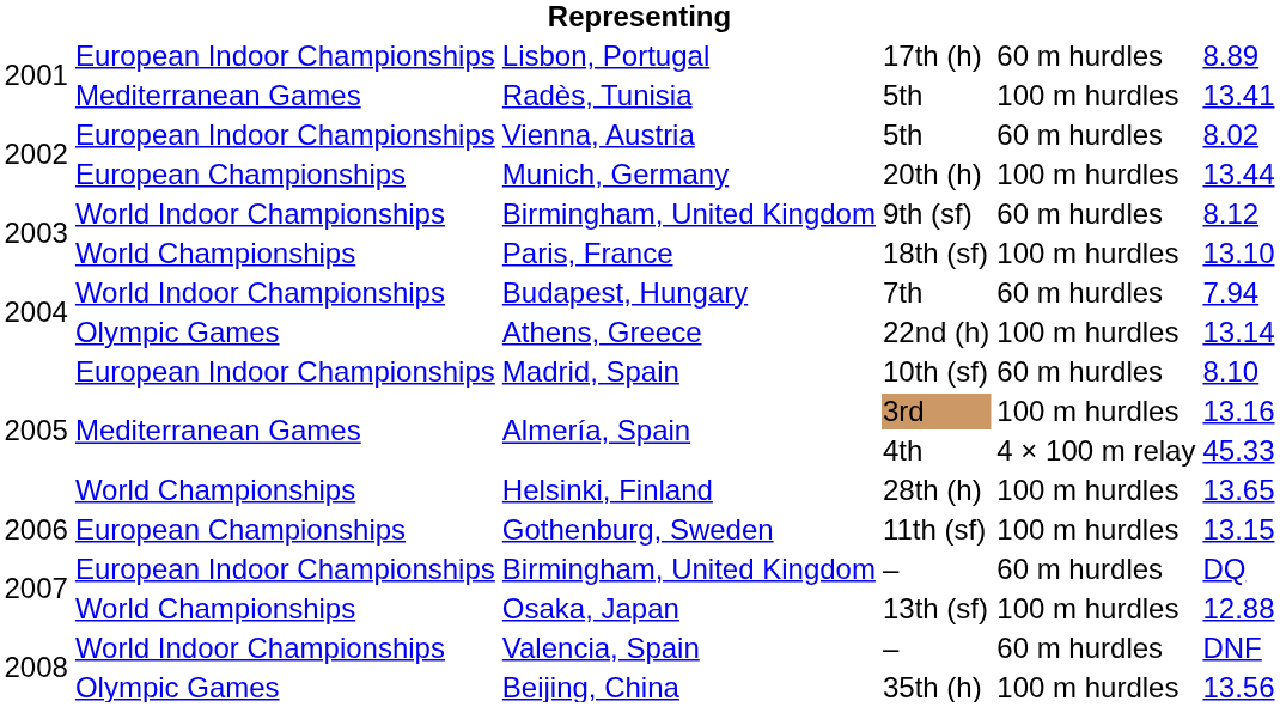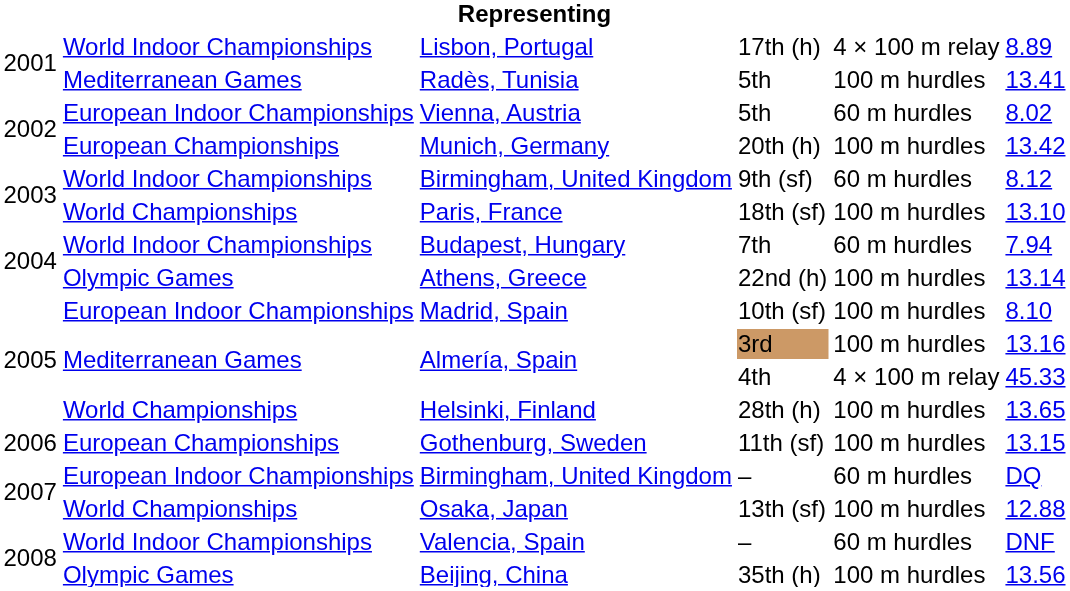Lisbon, Portugal | column 2: European Indoor Championships -> World Indoor Championships
Lisbon, Portugal | column 5: 60 m hurdles -> 4 × 100 m relay
Munich, Germany | column 6: 13.44 -> 13.42
Madrid, Spain | column 5: 60 m hurdles -> 100 m hurdles
